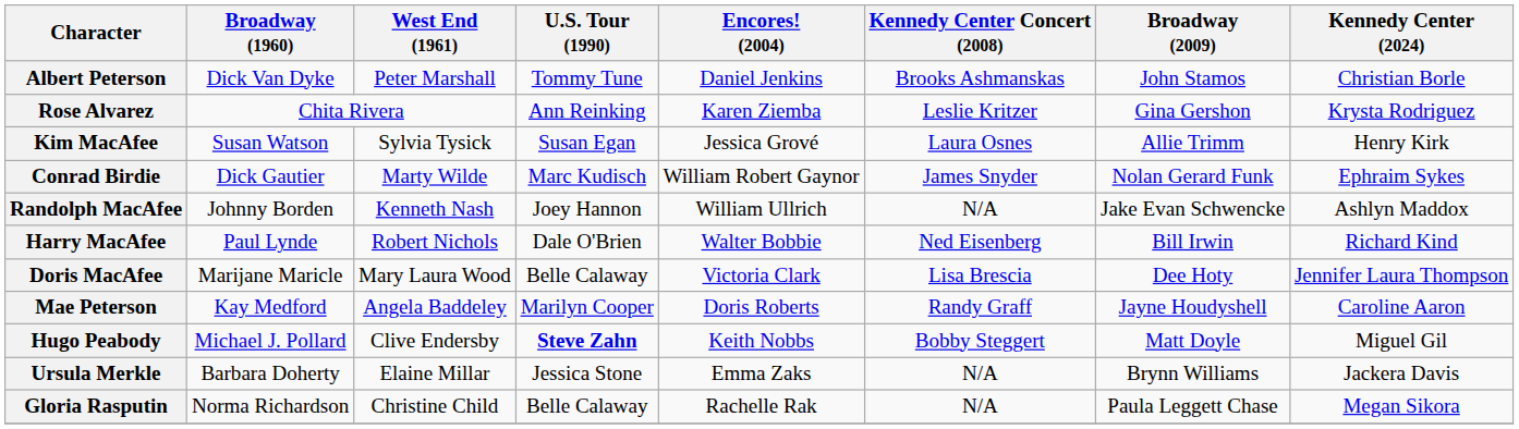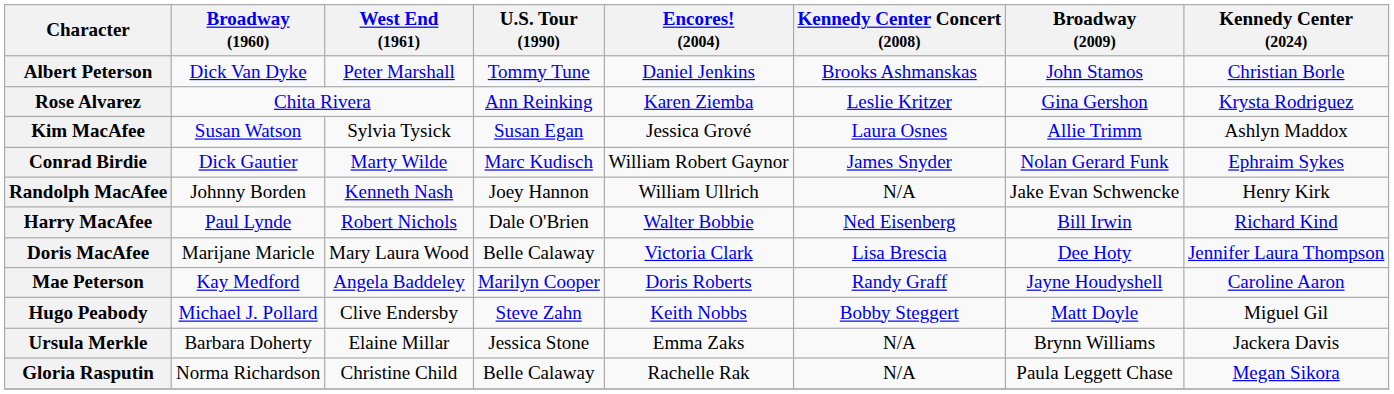Kim MacAfee | Kennedy Center (2024): Henry Kirk -> Ashlyn Maddox
Randolph MacAfee | Kennedy Center (2024): Ashlyn Maddox -> Henry Kirk
Hugo Peabody | U.S. Tour (1990): bold -> normal
